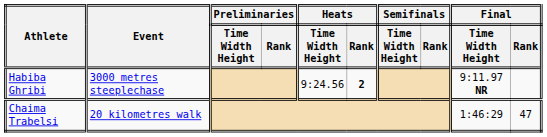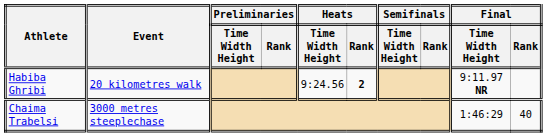Habiba Ghribi | Event: 3000 metres steeplechase -> 20 kilometres walk
Chaima Trabelsi | Event: 20 kilometres walk -> 3000 metres steeplechase
Chaima Trabelsi | Final / Rank: 47 -> 40
